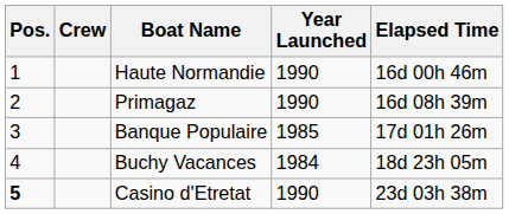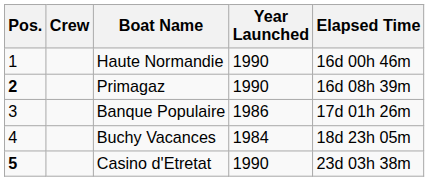Primagaz | Pos.: normal -> bold
Banque Populaire | Year Launched: 1985 -> 1986
